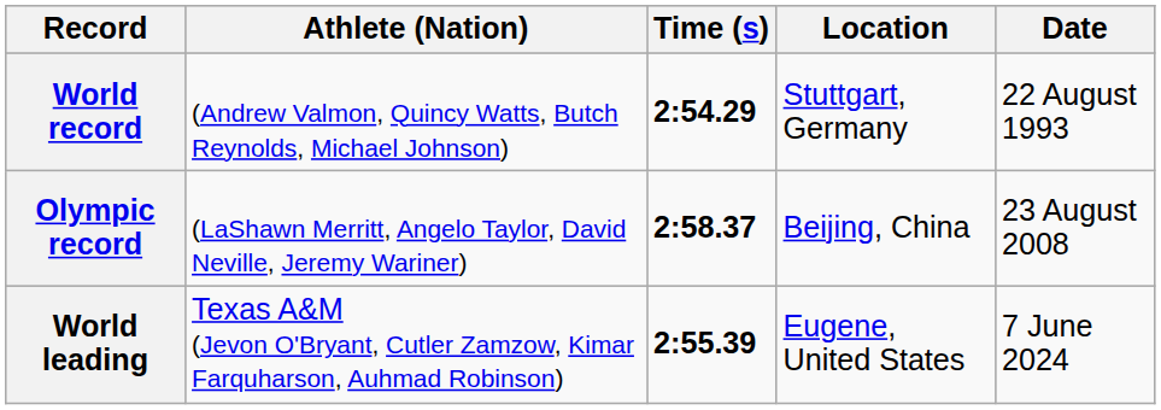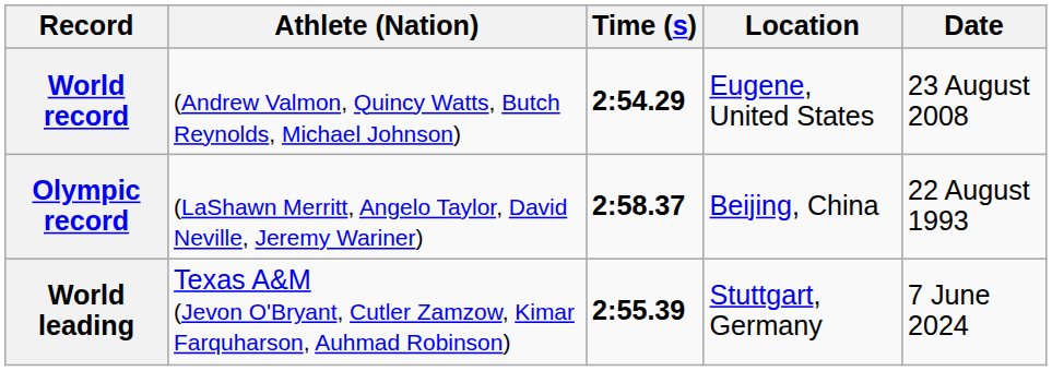World record | Location: Stuttgart, Germany -> Eugene, United States
World record | Date: 22 August 1993 -> 23 August 2008
Olympic record | Date: 23 August 2008 -> 22 August 1993
World leading | Location: Eugene, United States -> Stuttgart, Germany
